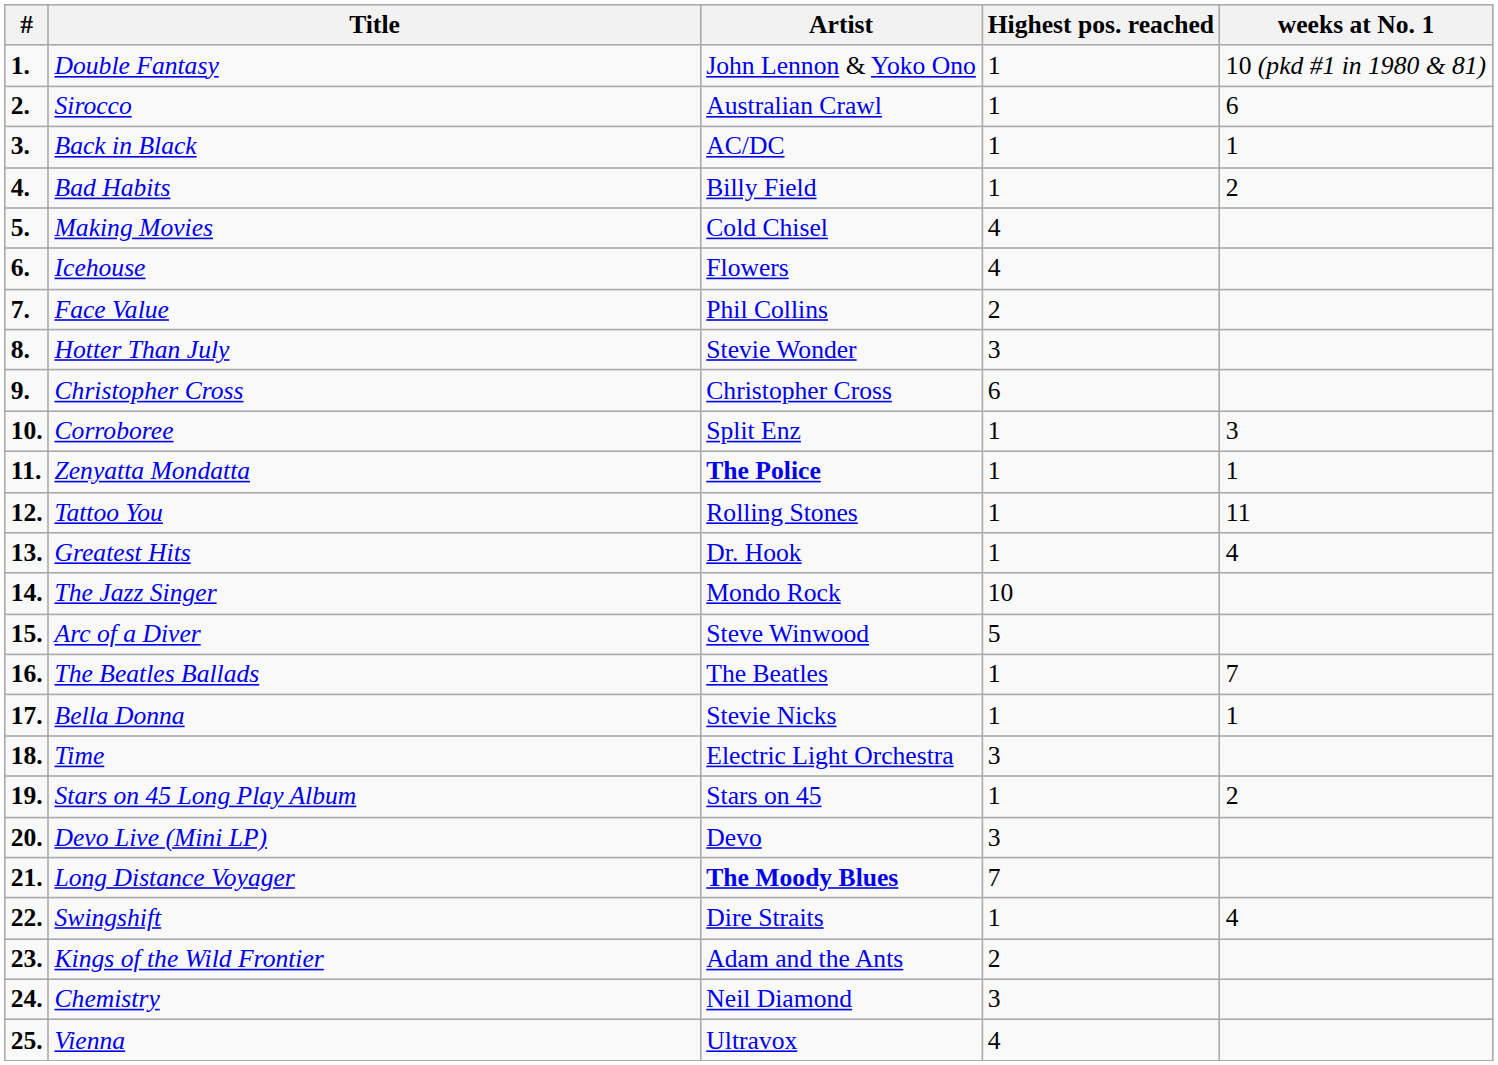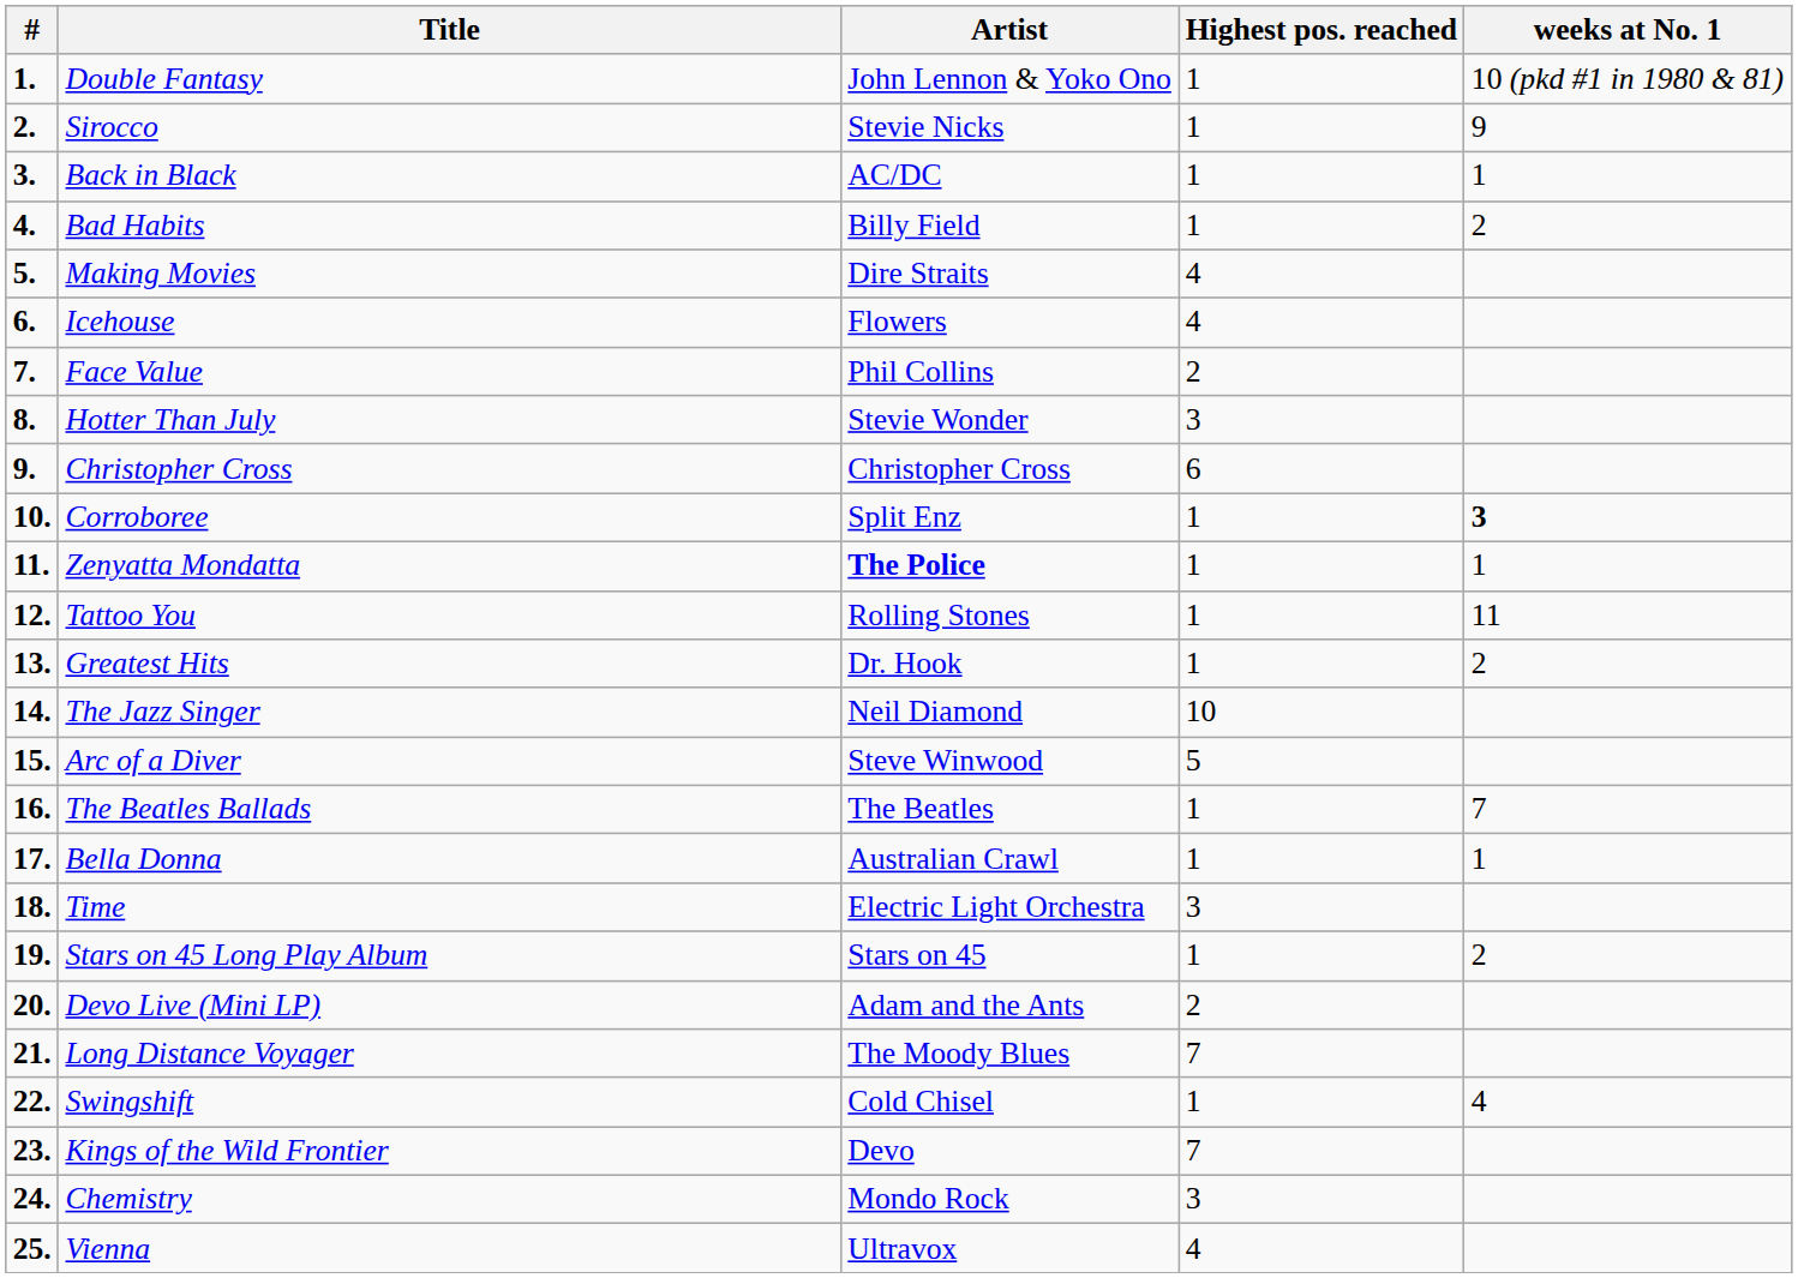Sirocco | Artist: Australian Crawl -> Stevie Nicks
Sirocco | weeks at No. 1: 6 -> 9
Making Movies | Artist: Cold Chisel -> Dire Straits
Corroboree | weeks at No. 1: normal -> bold
Greatest Hits | weeks at No. 1: 4 -> 2
The Jazz Singer | Artist: Mondo Rock -> Neil Diamond
Bella Donna | Artist: Stevie Nicks -> Australian Crawl
Devo Live (Mini LP) | Artist: Devo -> Adam and the Ants
Devo Live (Mini LP) | Highest pos. reached: 3 -> 2
Long Distance Voyager | Artist: bold -> normal
Swingshift | Artist: Dire Straits -> Cold Chisel
Kings of the Wild Frontier | Artist: Adam and the Ants -> Devo
Kings of the Wild Frontier | Highest pos. reached: 2 -> 7
Chemistry | Artist: Neil Diamond -> Mondo Rock
